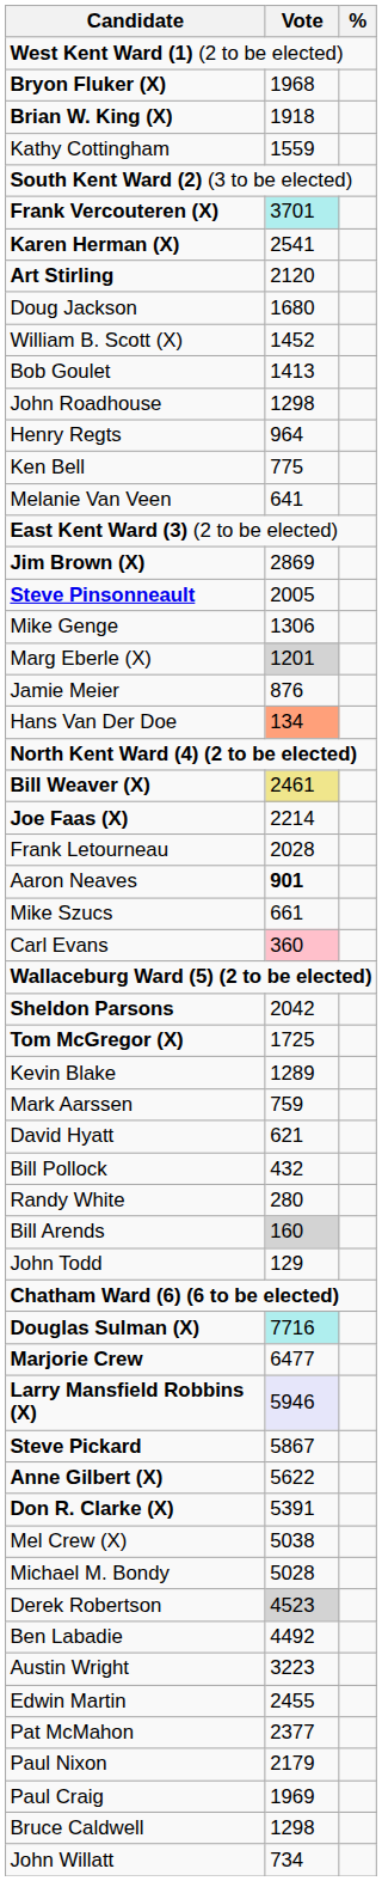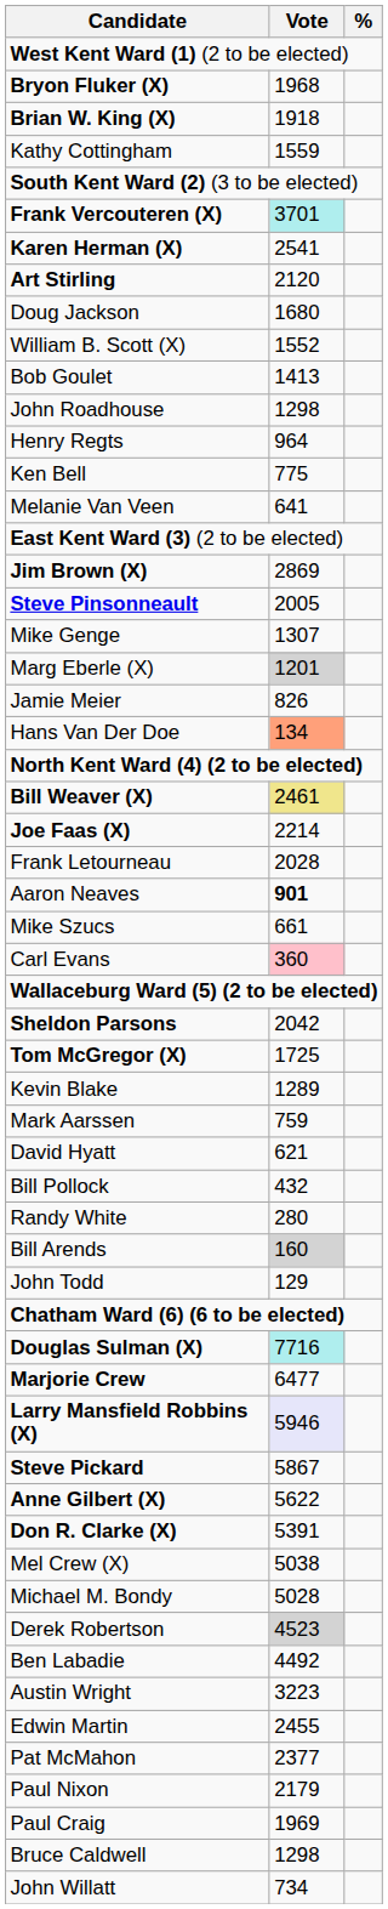William B. Scott (X) | Vote: 1452 -> 1552
Mike Genge | Vote: 1306 -> 1307
Jamie Meier | Vote: 876 -> 826
